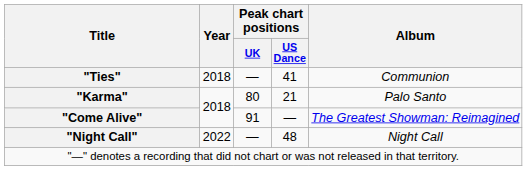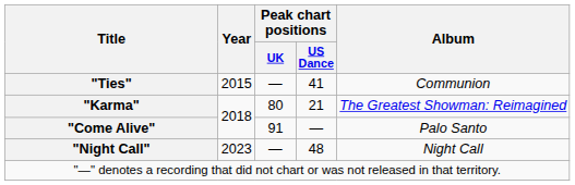"Ties" | Year: 2018 -> 2015
"Karma" | Album: Palo Santo -> The Greatest Showman: Reimagined
"Come Alive" | Album: The Greatest Showman: Reimagined -> Palo Santo
"Night Call" | Year: 2022 -> 2023
